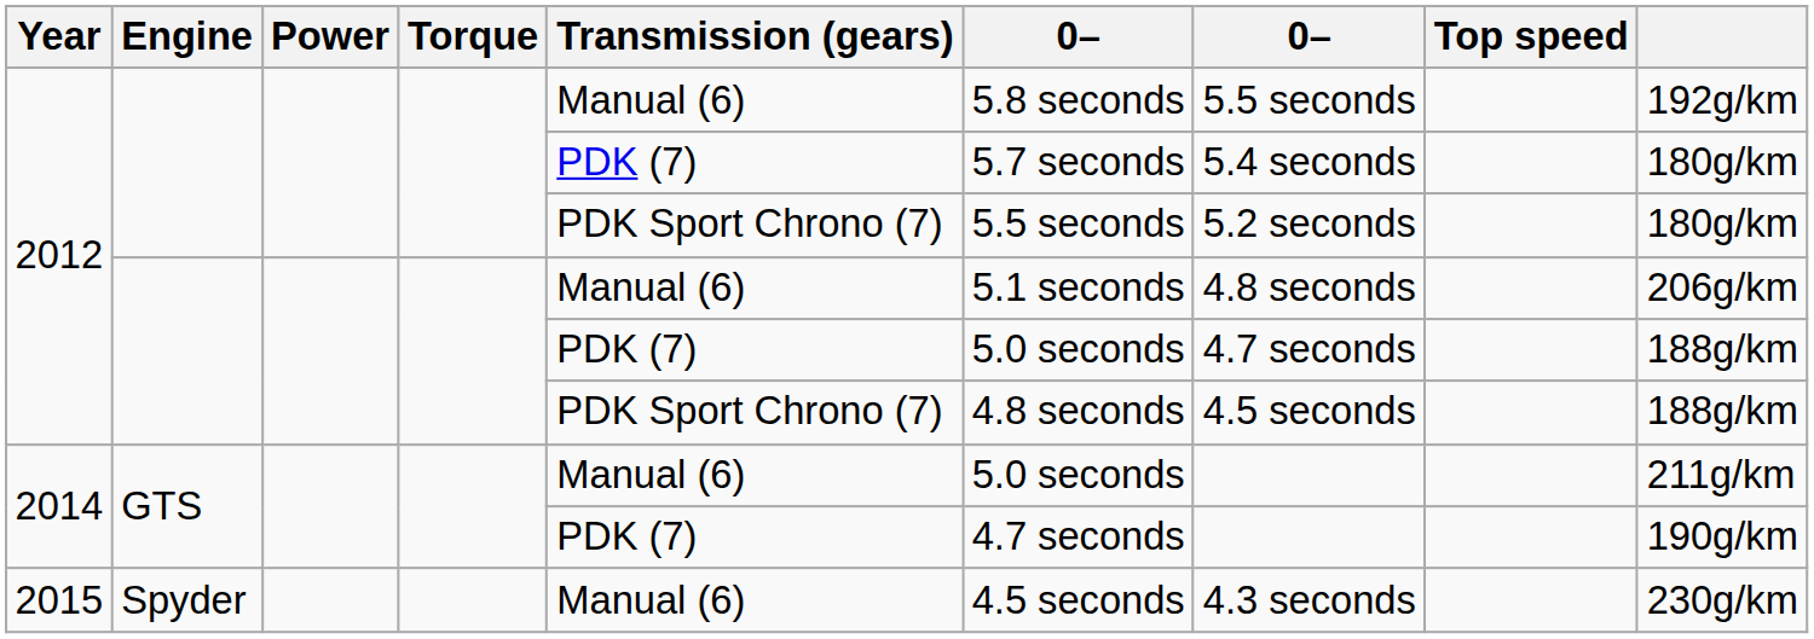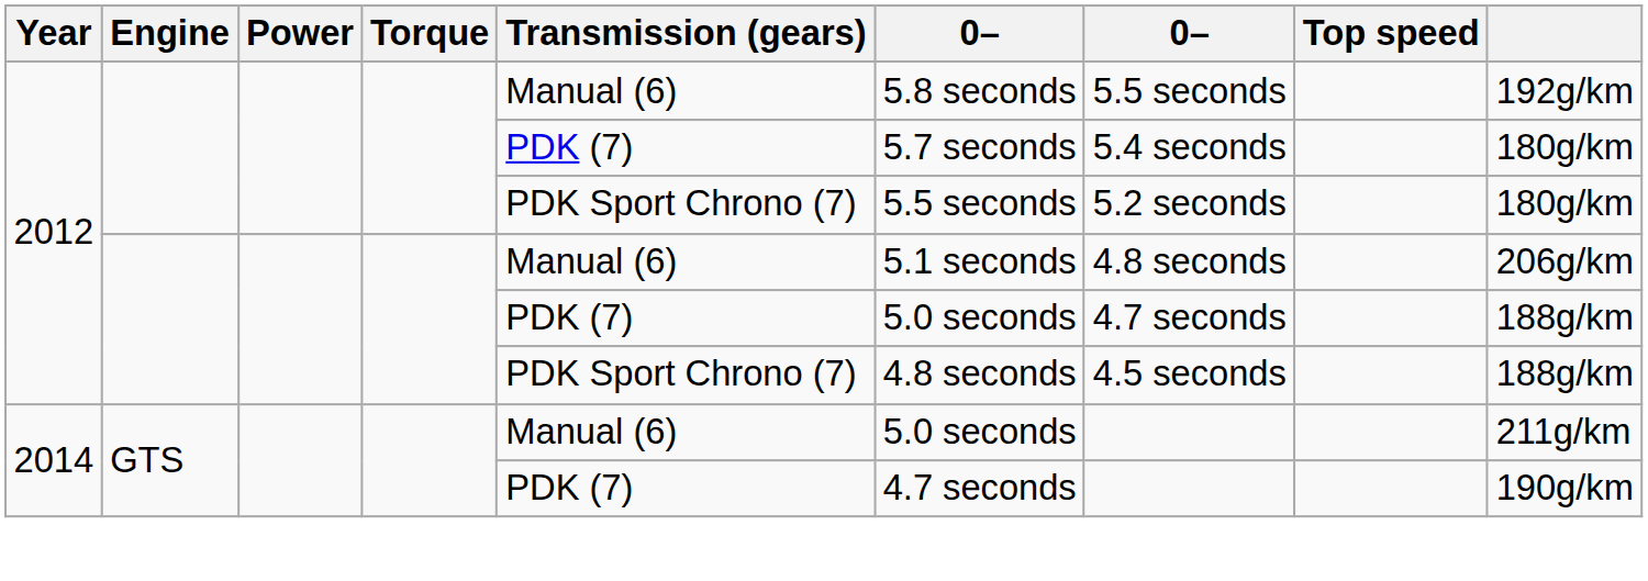- row: 2015 | Spyder | Manual (6) | 4.5 seconds | 4.3 seconds | 230g/km
